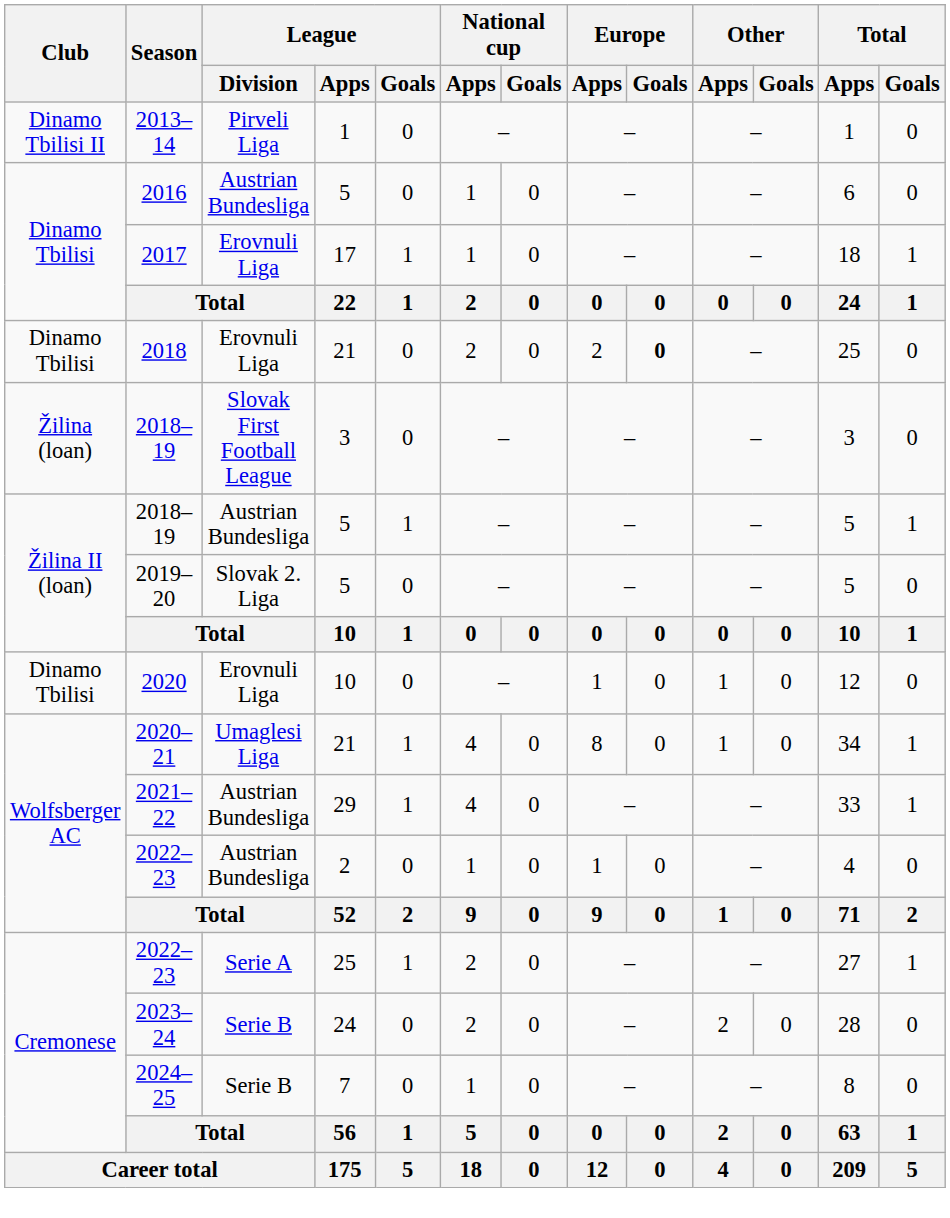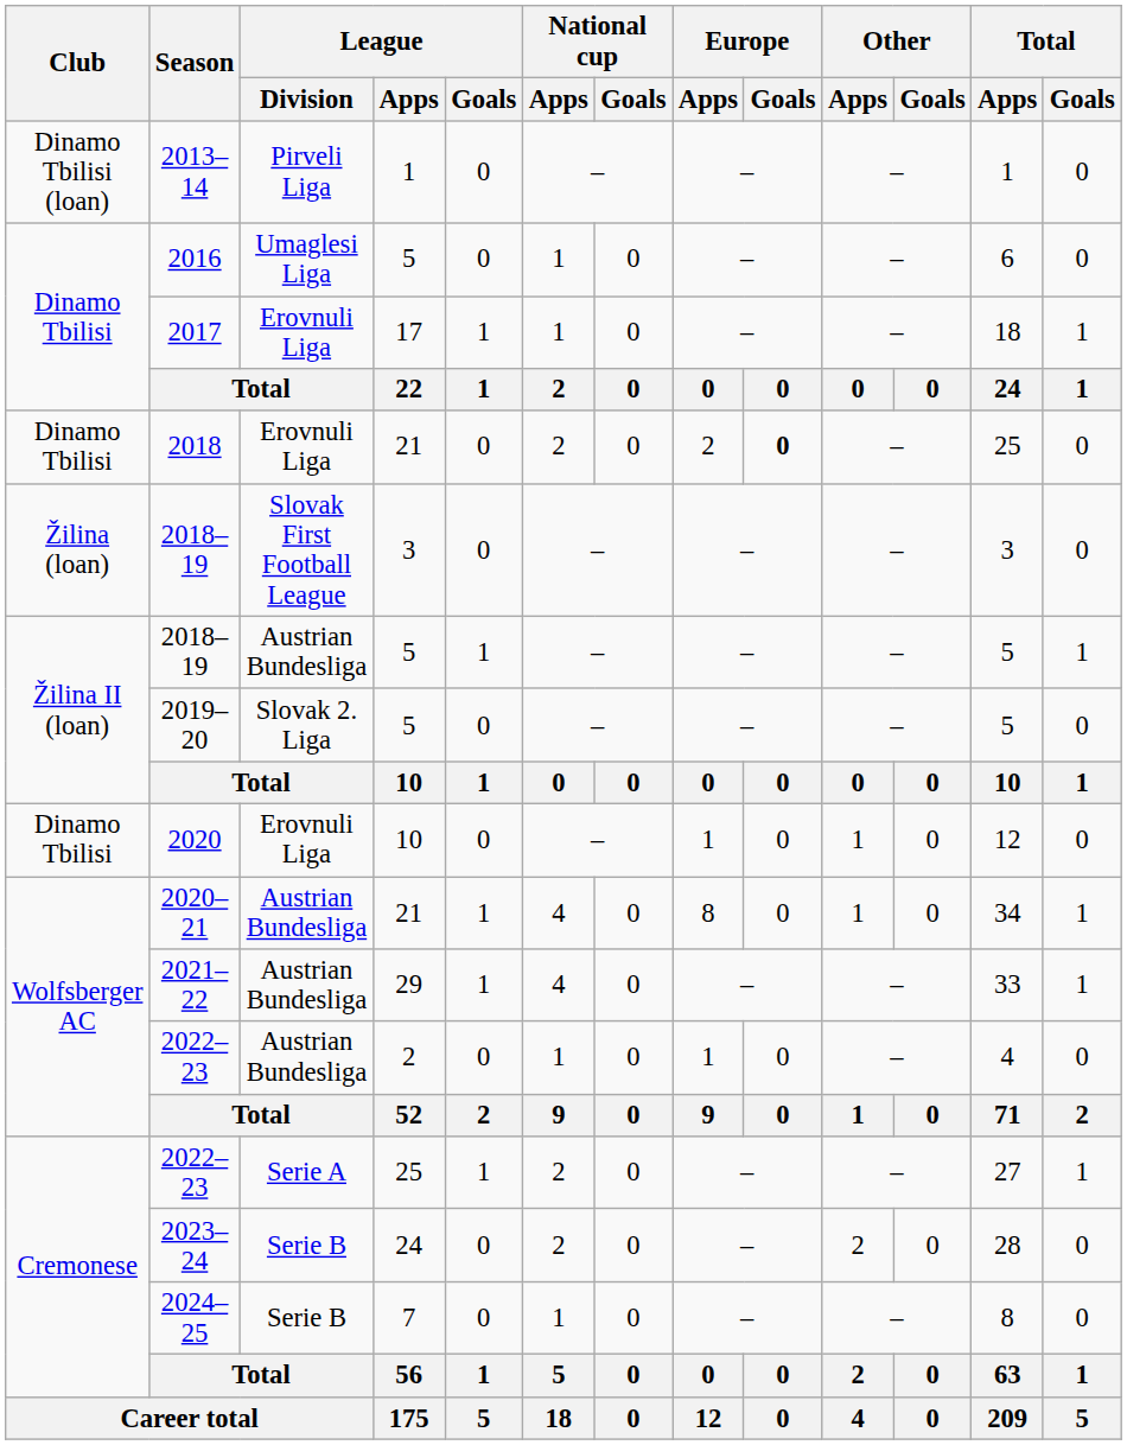2013–14 | Club: Dinamo Tbilisi II -> Dinamo Tbilisi (loan)
2016 | League / Division: Austrian Bundesliga -> Umaglesi Liga
2020–21 | League / Division: Umaglesi Liga -> Austrian Bundesliga
